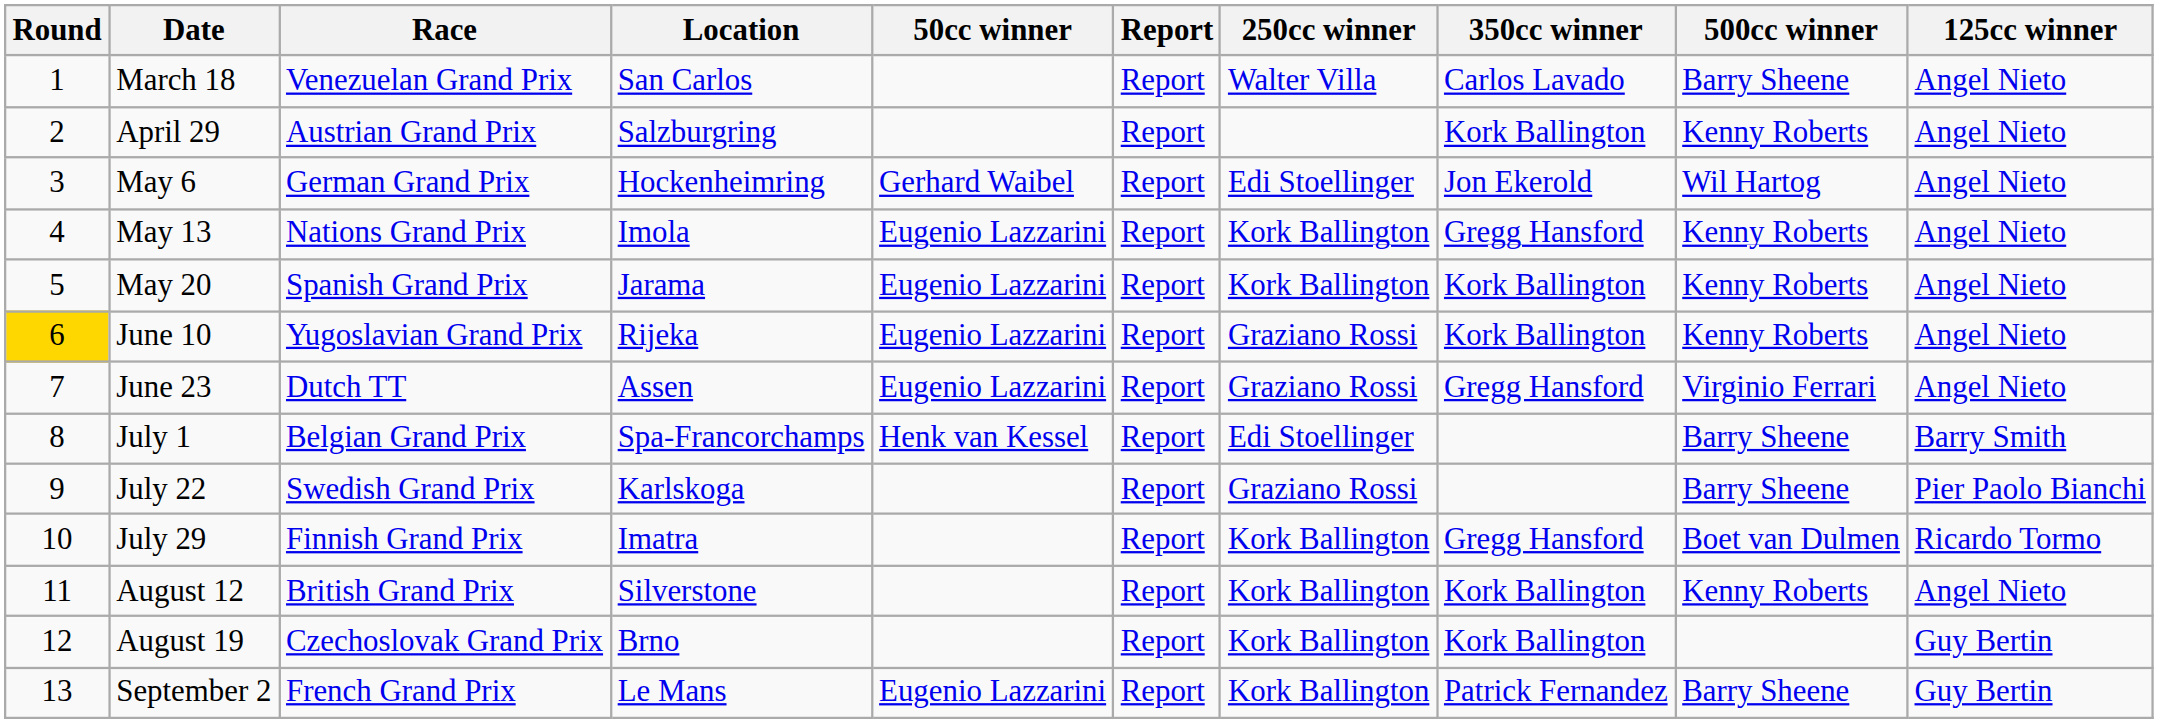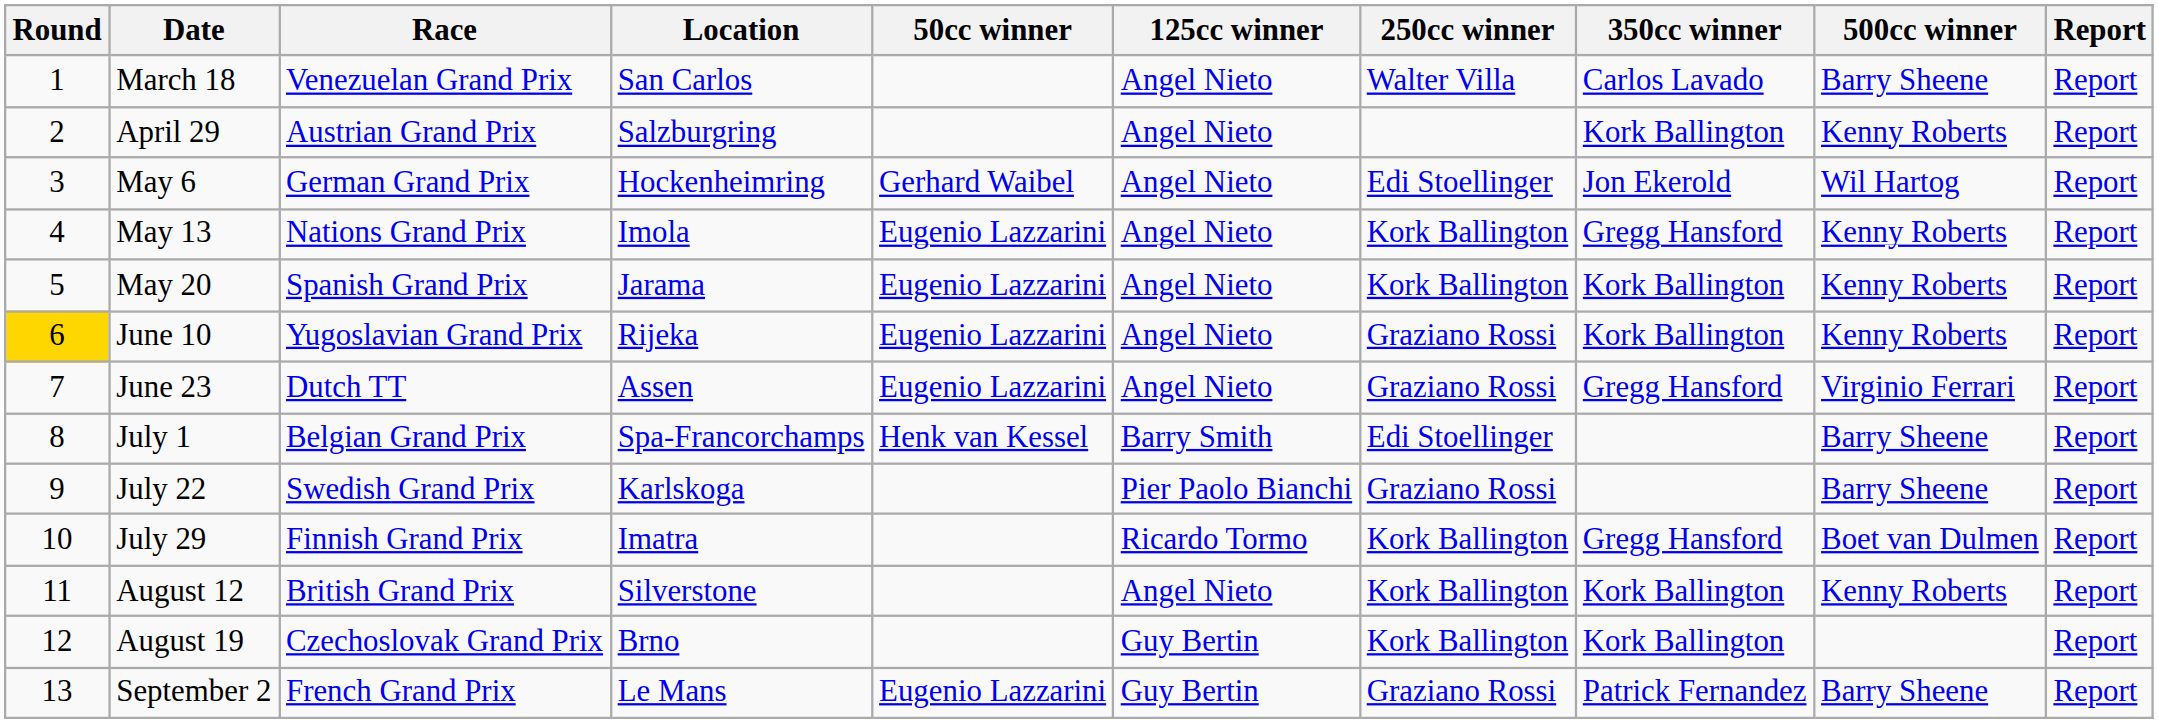columns swapped: 125cc winner <-> Report
September 2 | 250cc winner: Kork Ballington -> Graziano Rossi
